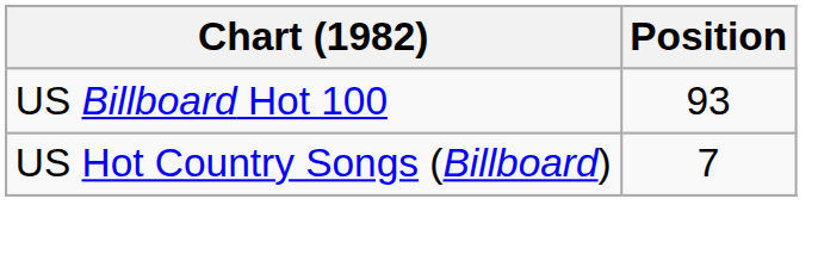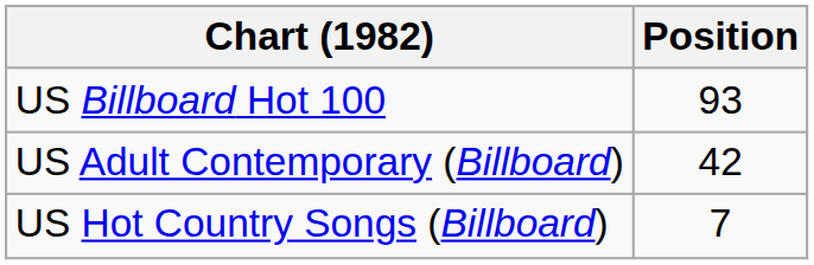+ row: US Adult Contemporary (Billboard) | 42
